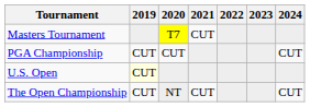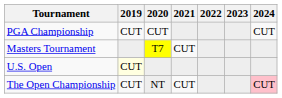rows swapped: Masters Tournament <-> PGA Championship
The Open Championship | 2024: no background -> pink background
